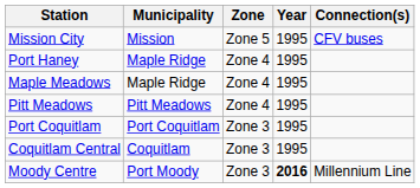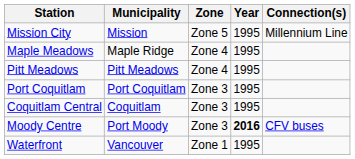Mission City | Connection(s): CFV buses -> Millennium Line
- row: Port Haney | Maple Ridge | Zone 4 | 1995
Moody Centre | Connection(s): Millennium Line -> CFV buses
+ row: Waterfront | Vancouver | Zone 1 | 1995
